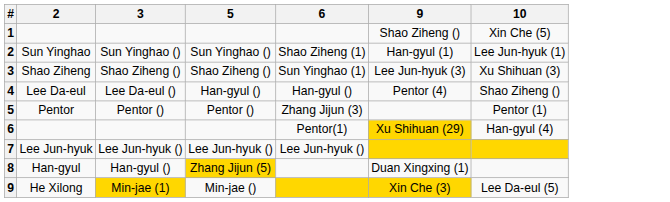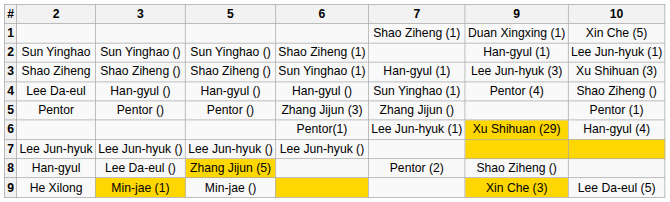+ column: 7 | Shao Ziheng (1) | Han-gyul (1) | Sun Yinghao (1) | Zhang Jijun () | Lee Jun-hyuk (1) | Pentor (2)
1 | 9: Shao Ziheng () -> Duan Xingxing (1)
4 | 3: Lee Da-eul () -> Han-gyul ()
8 | 3: Han-gyul () -> Lee Da-eul ()
8 | 9: Duan Xingxing (1) -> Shao Ziheng ()
